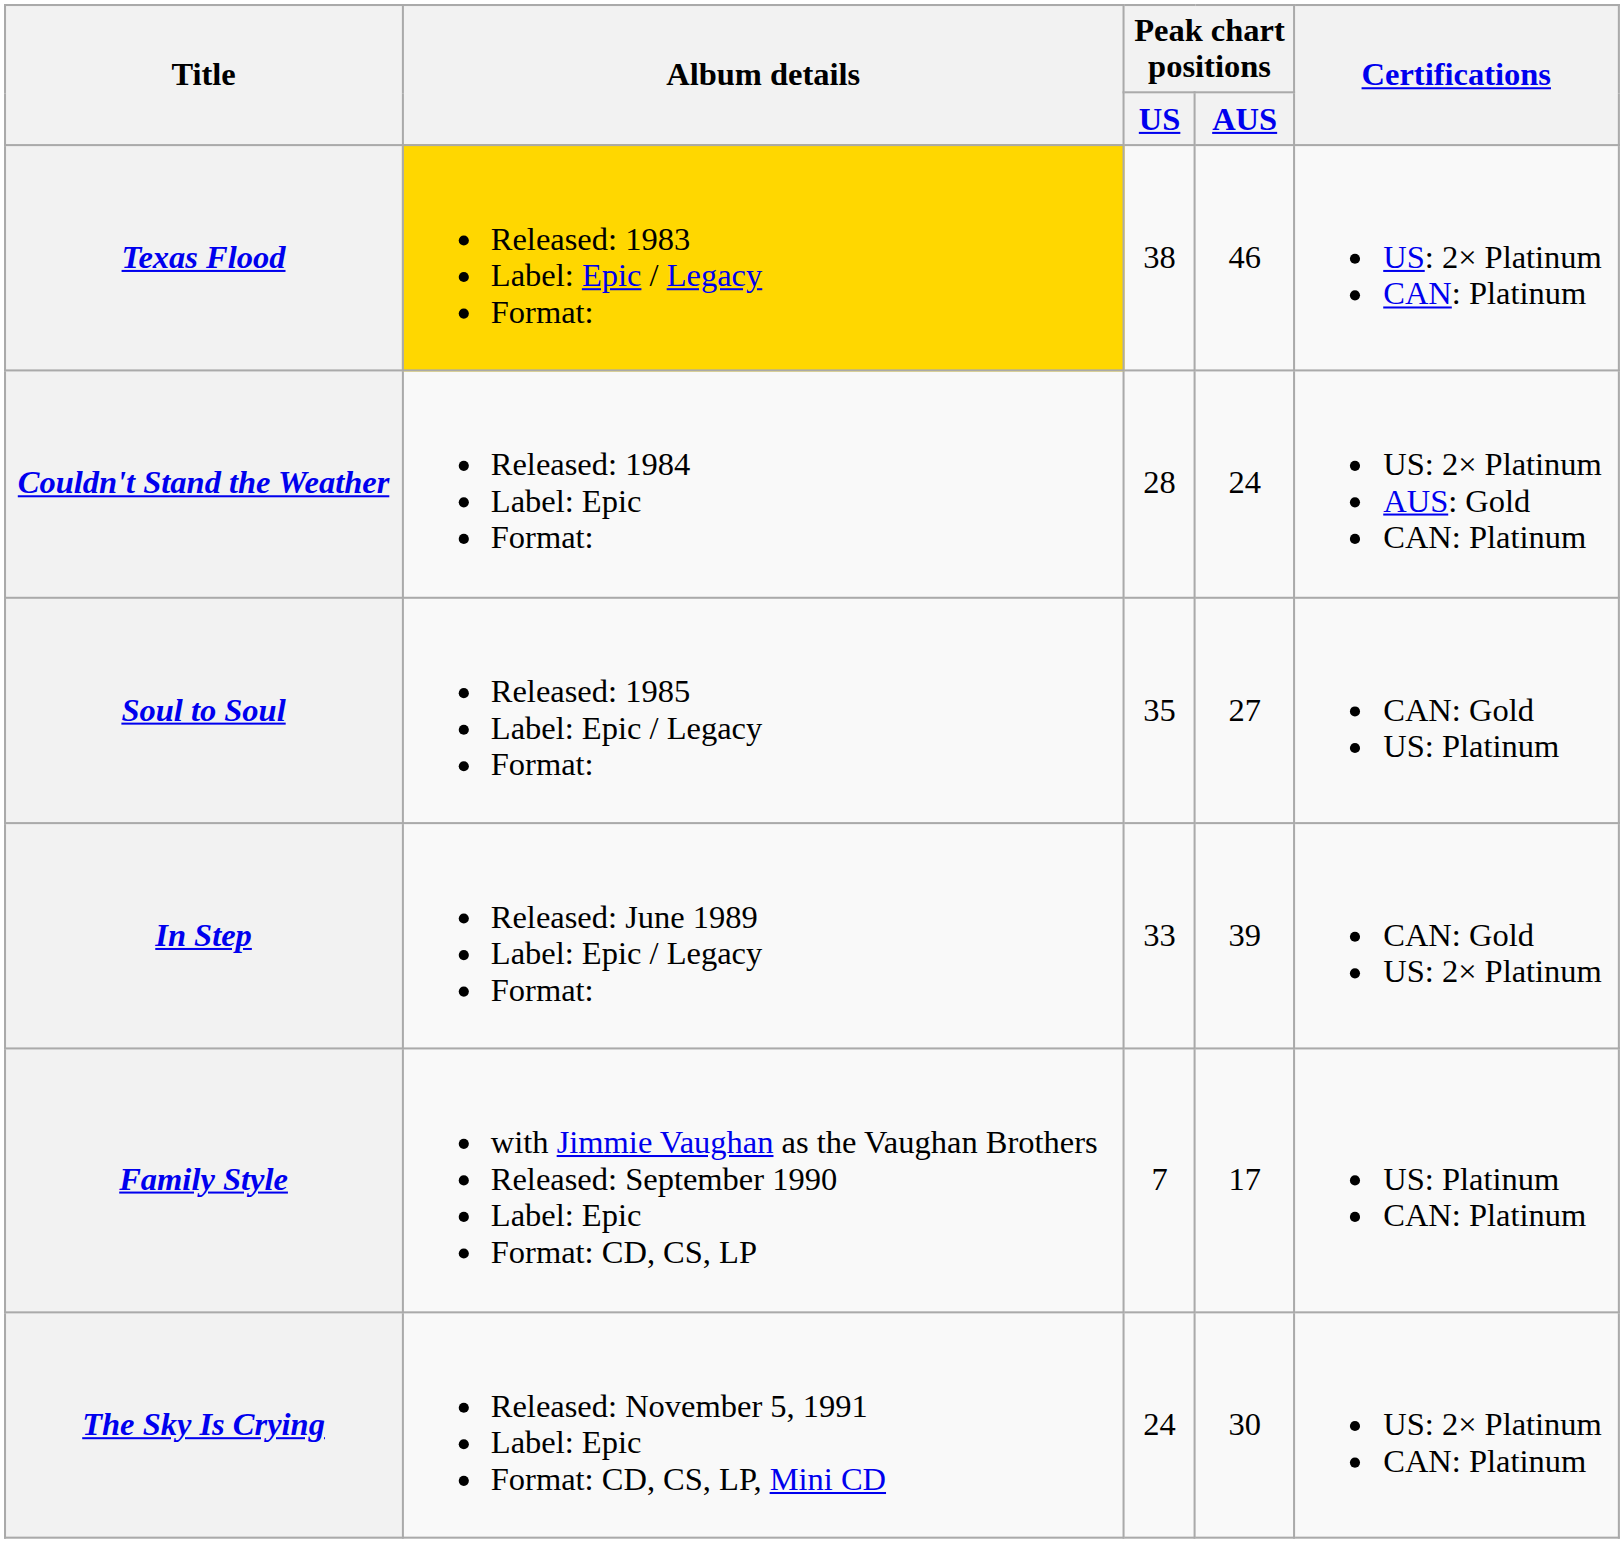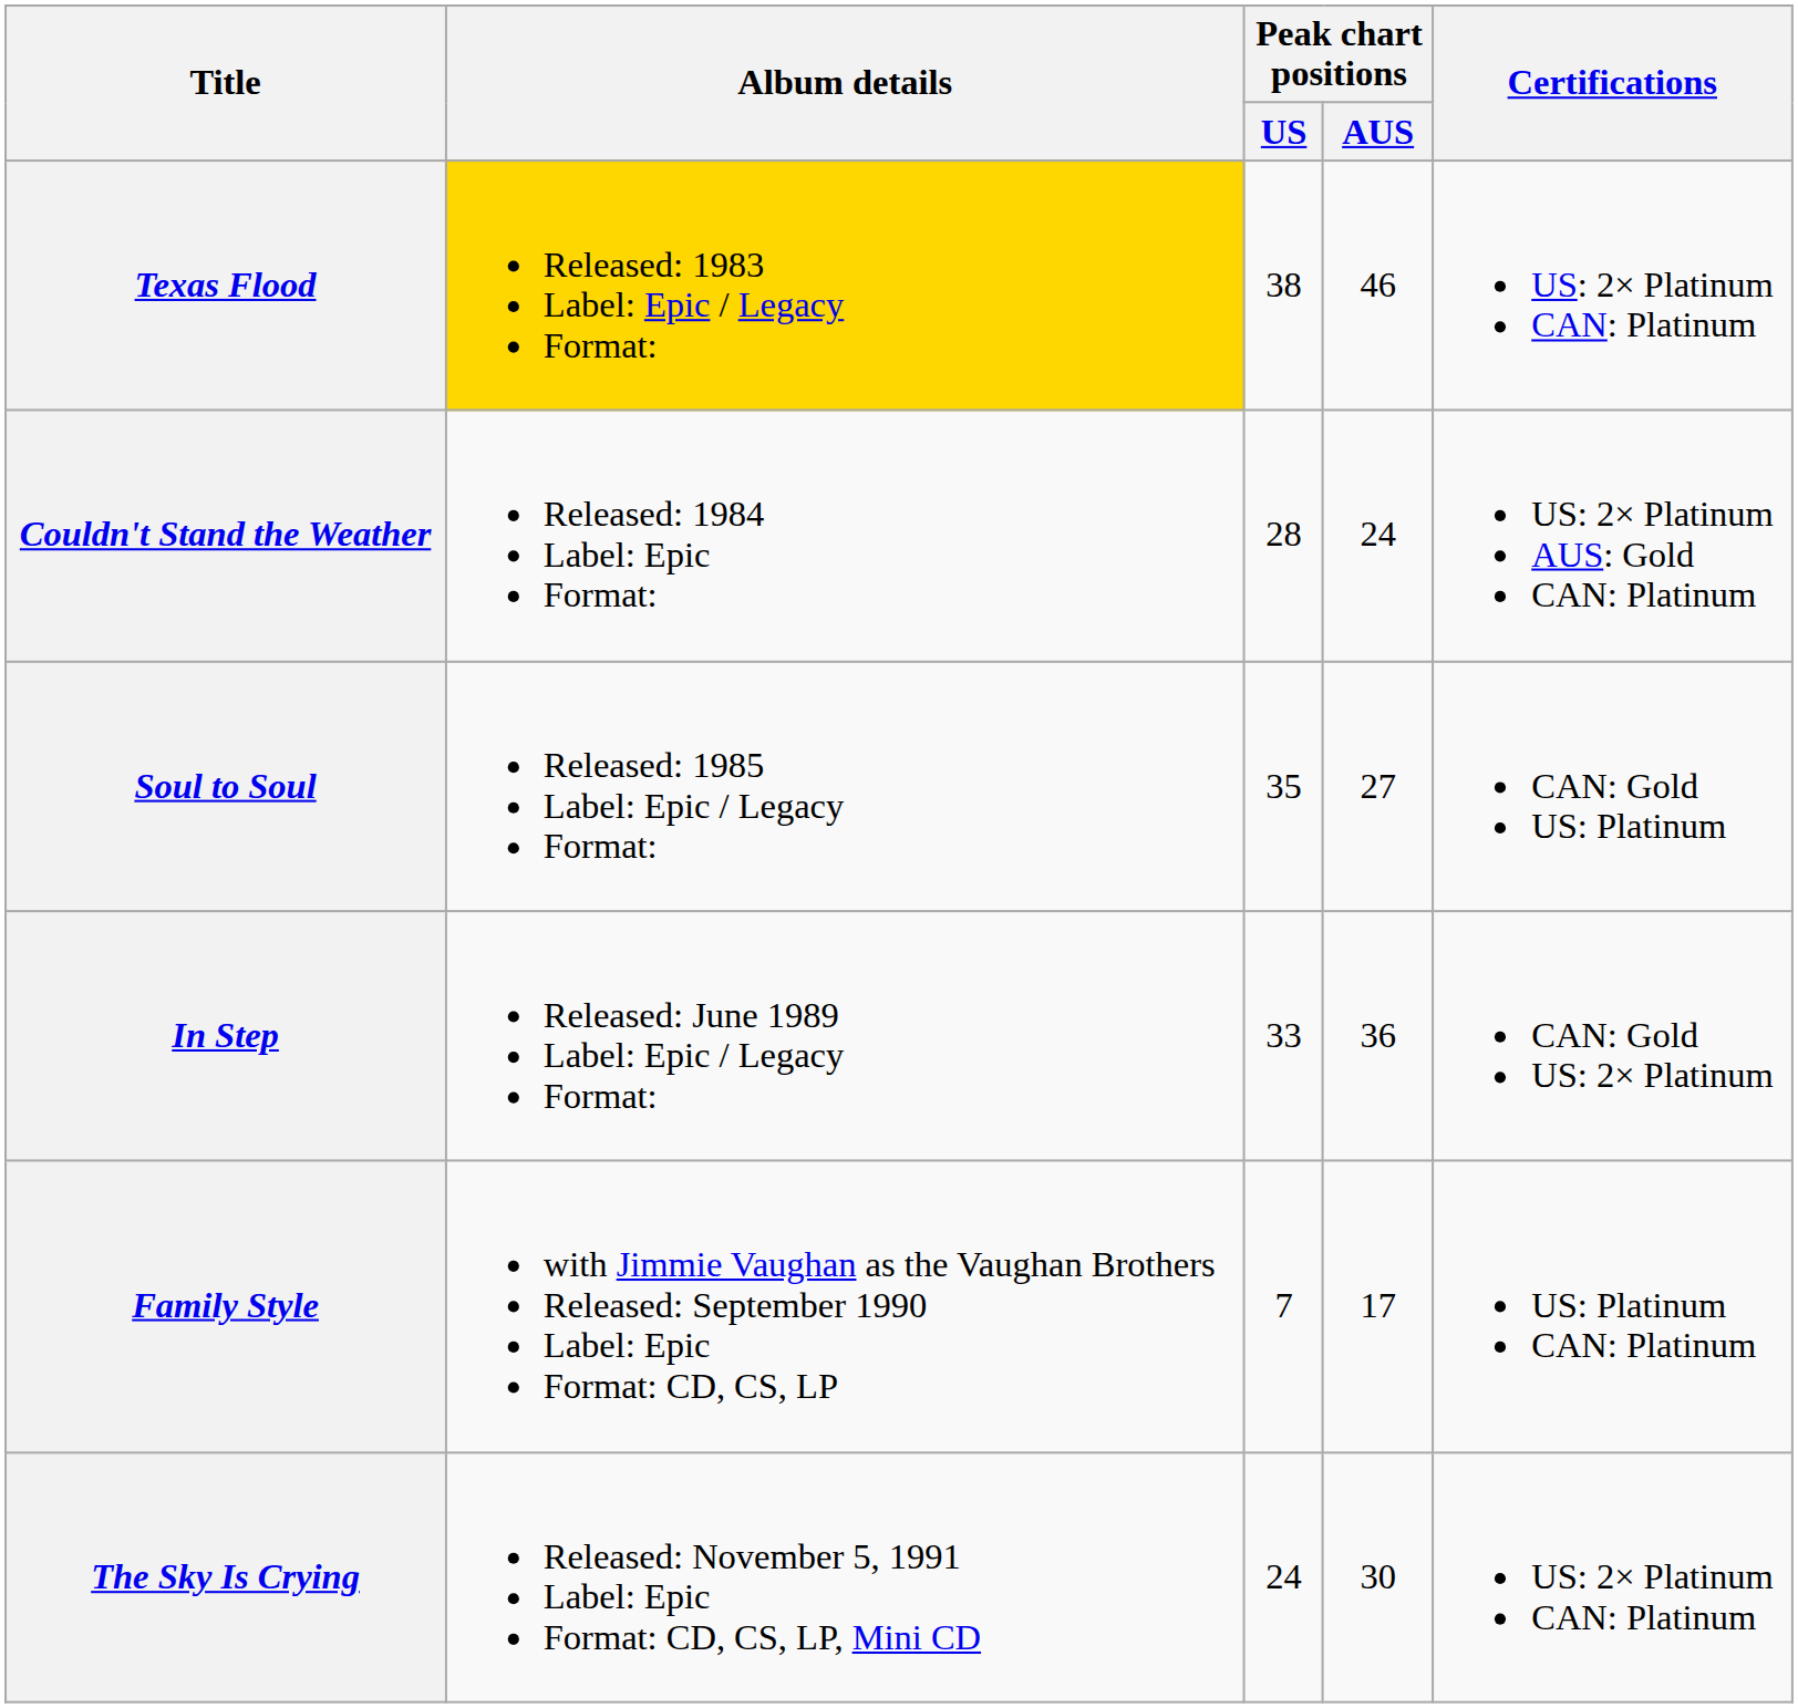In Step | Peak chart positions / AUS: 39 -> 36
